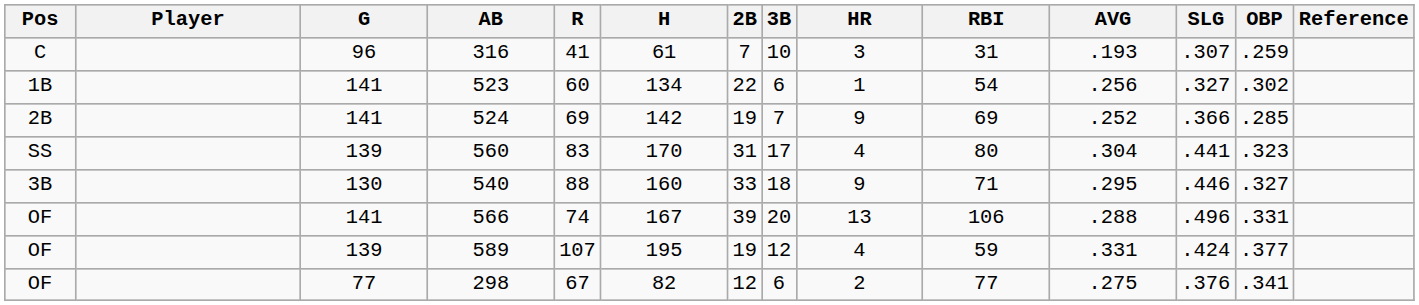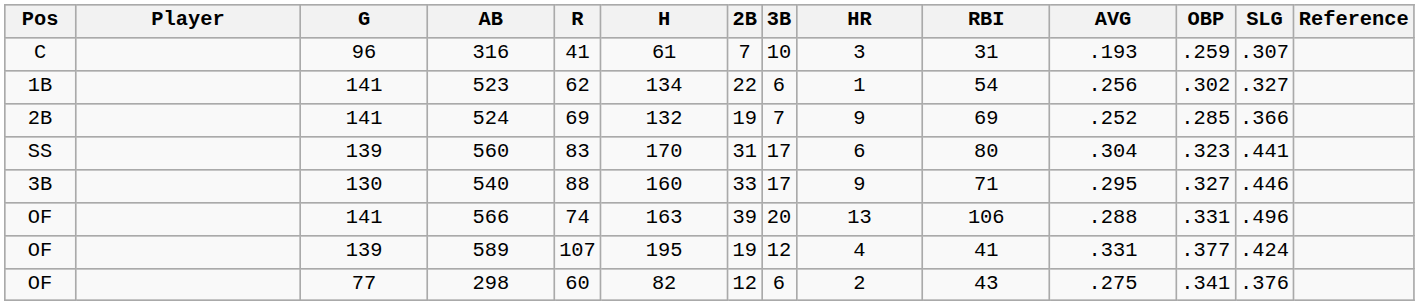columns swapped: OBP <-> SLG
523 | R: 60 -> 62
524 | H: 142 -> 132
560 | HR: 4 -> 6
540 | 3B: 18 -> 17
566 | H: 167 -> 163
589 | RBI: 59 -> 41
298 | R: 67 -> 60
298 | RBI: 77 -> 43
